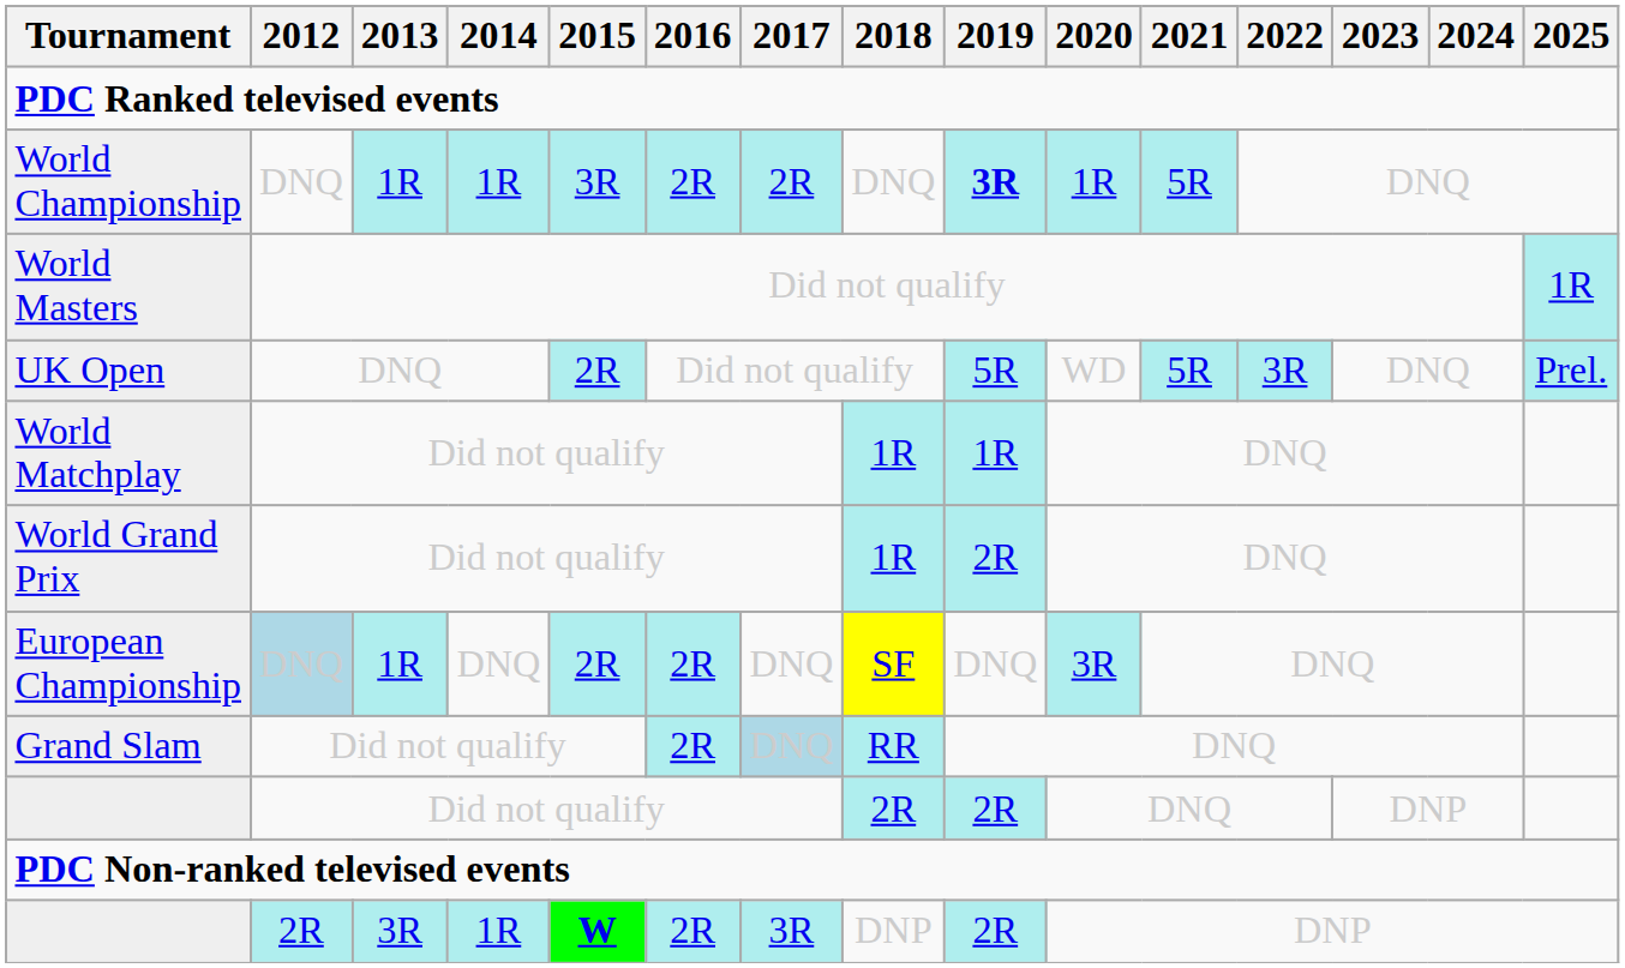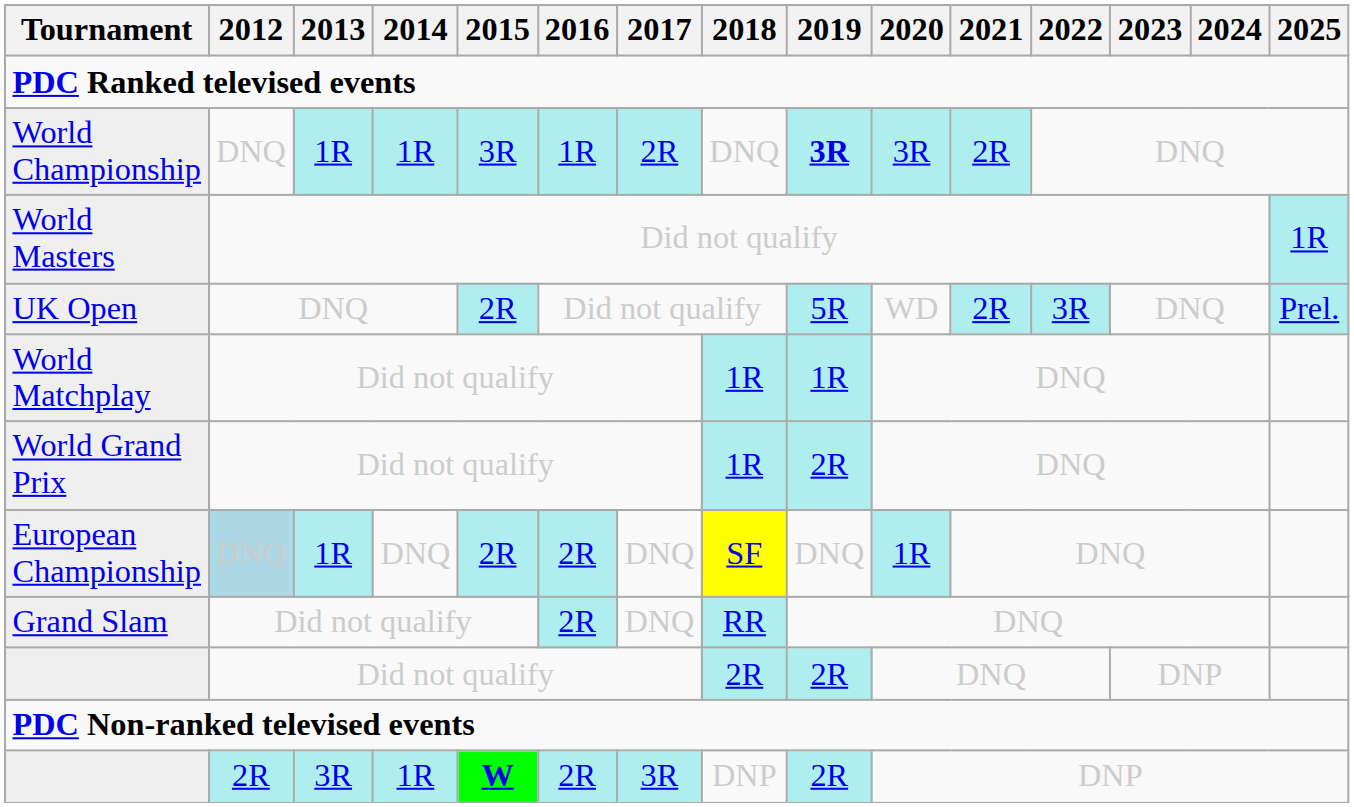World Championship | 2016: 2R -> 1R
World Championship | 2020: 1R -> 3R
World Championship | 2021: 5R -> 2R
UK Open | 2021: 5R -> 2R
European Championship | 2020: 3R -> 1R
Grand Slam | 2017: lightblue background -> no background
